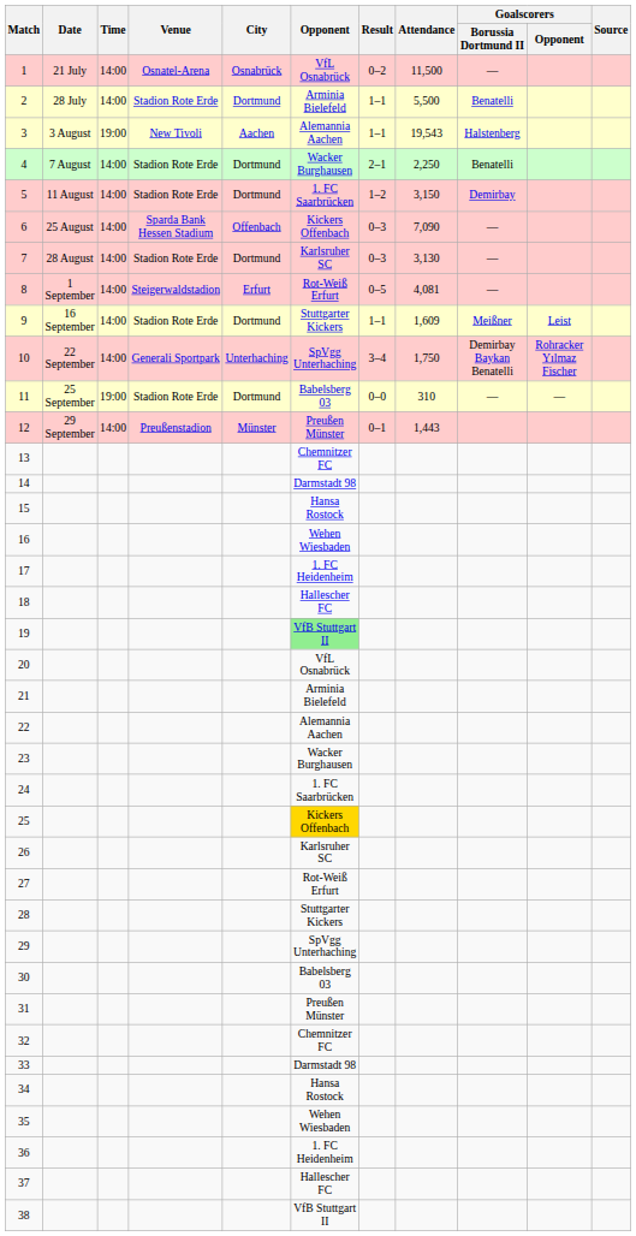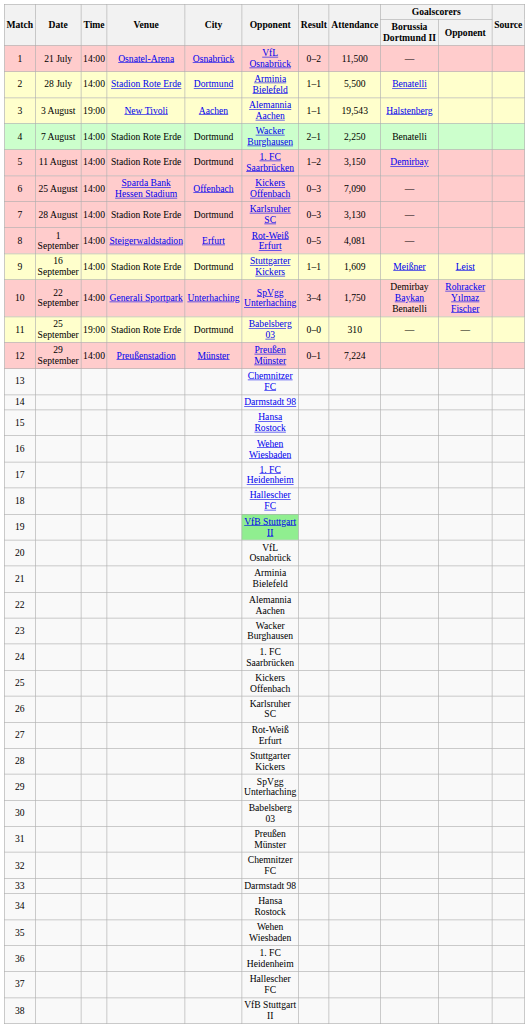12 | Attendance: 1,443 -> 7,224
25 | Opponent: gold background -> no background
